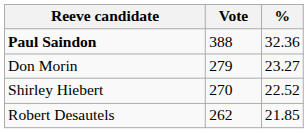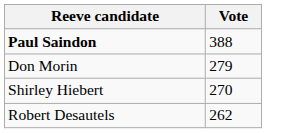- column: % | 32.36 | 23.27 | 22.52 | 21.85
